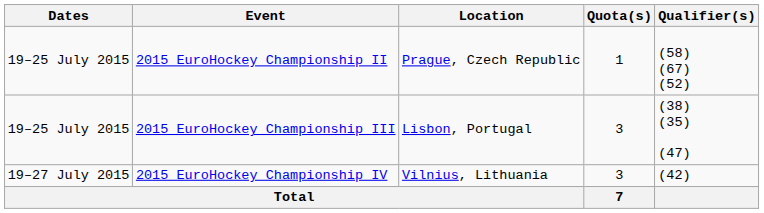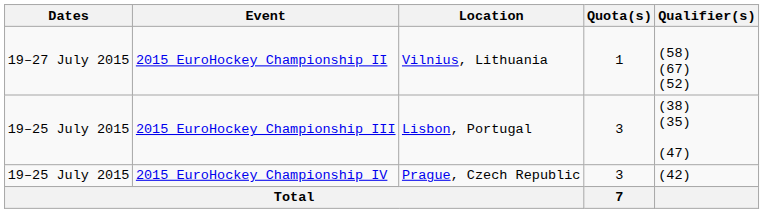2015 EuroHockey Championship II | Dates: 19–25 July 2015 -> 19–27 July 2015
2015 EuroHockey Championship II | Location: Prague, Czech Republic -> Vilnius, Lithuania
2015 EuroHockey Championship IV | Dates: 19–27 July 2015 -> 19–25 July 2015
2015 EuroHockey Championship IV | Location: Vilnius, Lithuania -> Prague, Czech Republic
